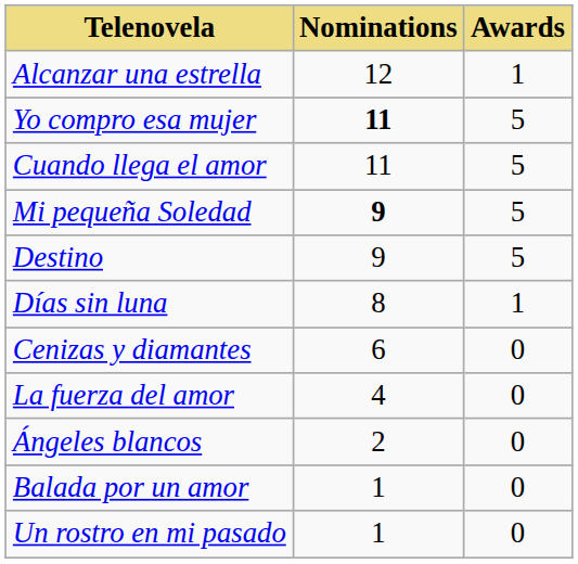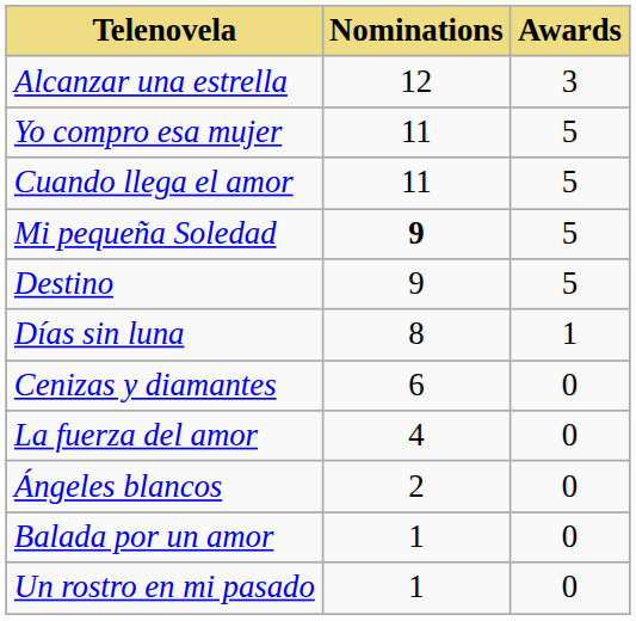Alcanzar una estrella | Awards: 1 -> 3
Yo compro esa mujer | Nominations: bold -> normal
